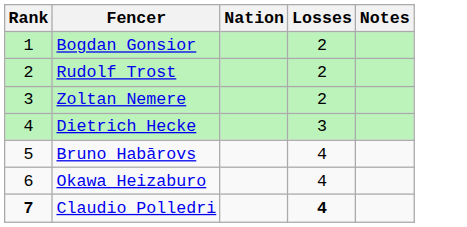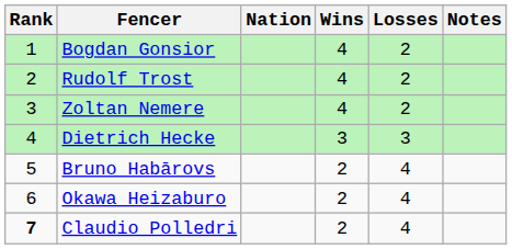+ column: Wins | 4 | 4 | 4 | 3 | 2 | 2 | 2
Claudio Polledri | Losses: bold -> normal
